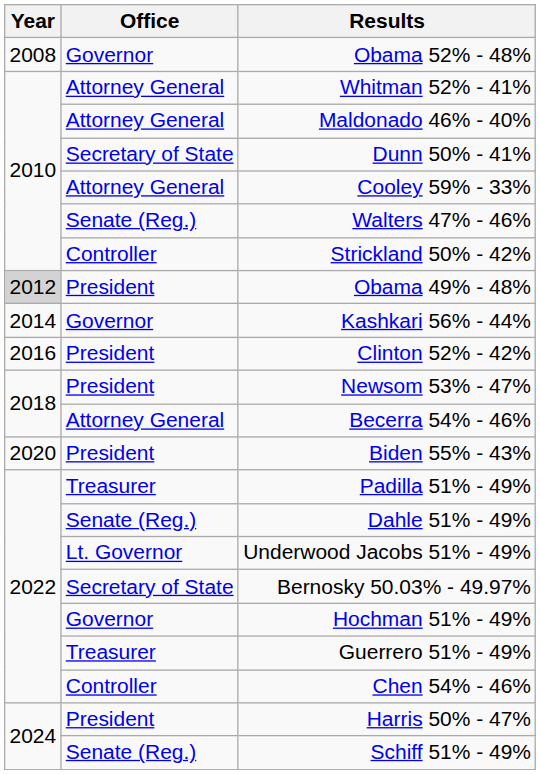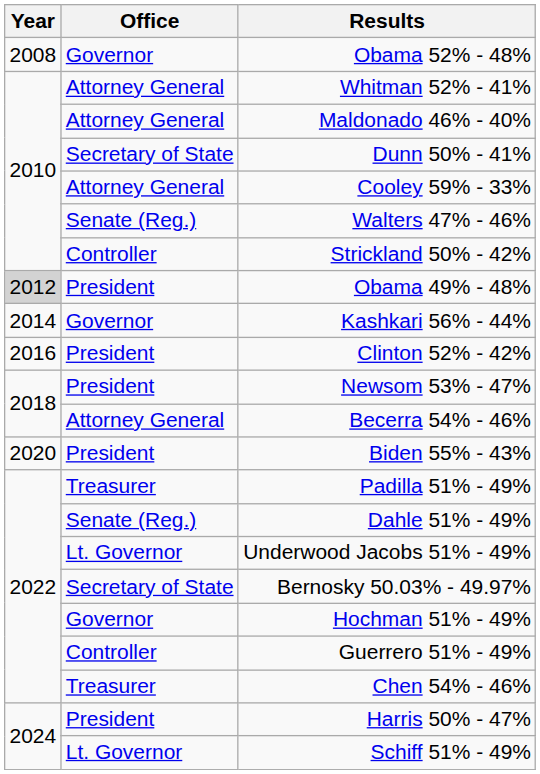Guerrero 51% - 49% | Office: Treasurer -> Controller
Chen 54% - 46% | Office: Controller -> Treasurer
Schiff 51% - 49% | Office: Senate (Reg.) -> Lt. Governor
